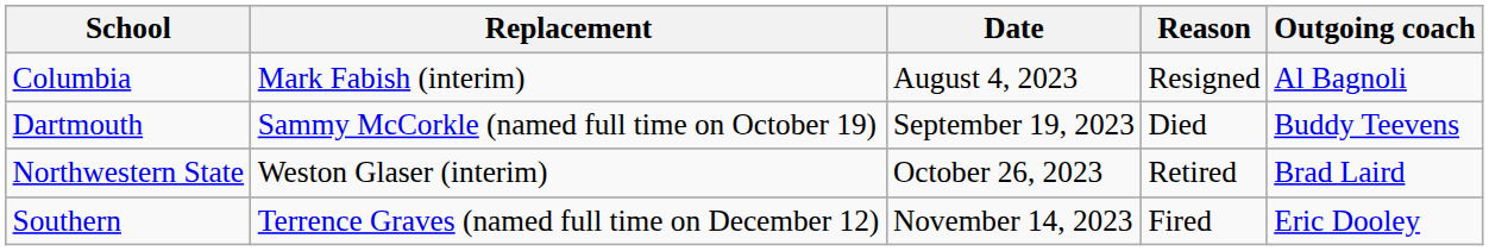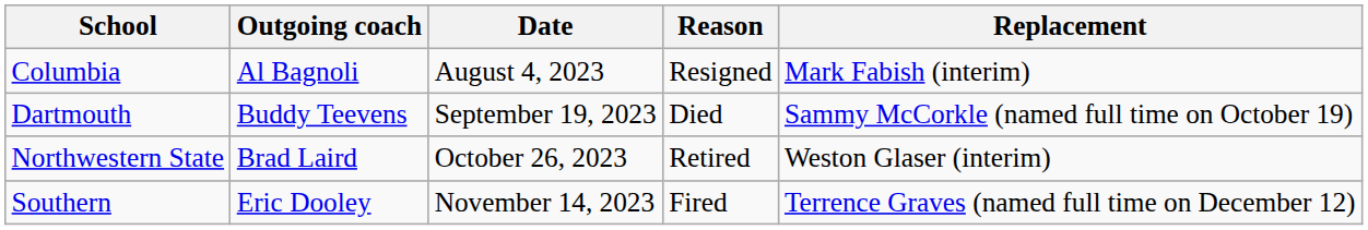columns swapped: Outgoing coach <-> Replacement
